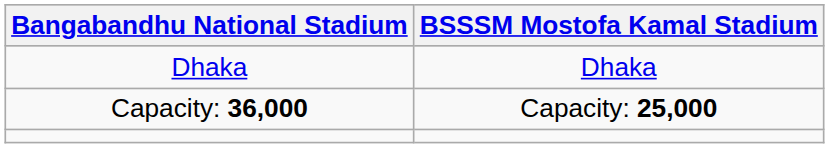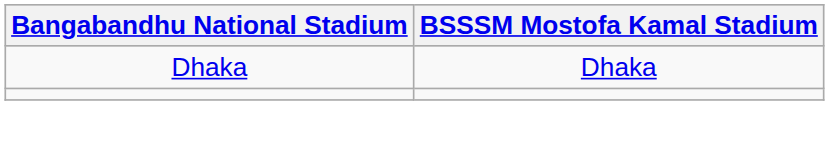- row: Capacity: 36,000 | Capacity: 25,000
